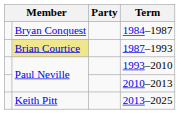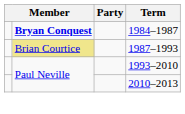1984–1987 | column 2: normal -> bold
- row: Keith Pitt | 2013–2025
